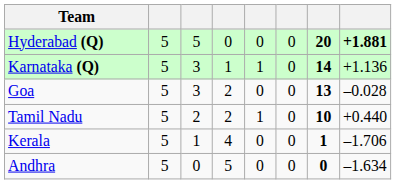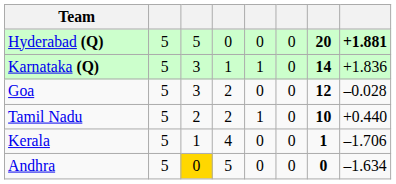Karnataka (Q) | column 8: +1.136 -> +1.836
Goa | column 7: 13 -> 12
Andhra | column 3: no background -> gold background
